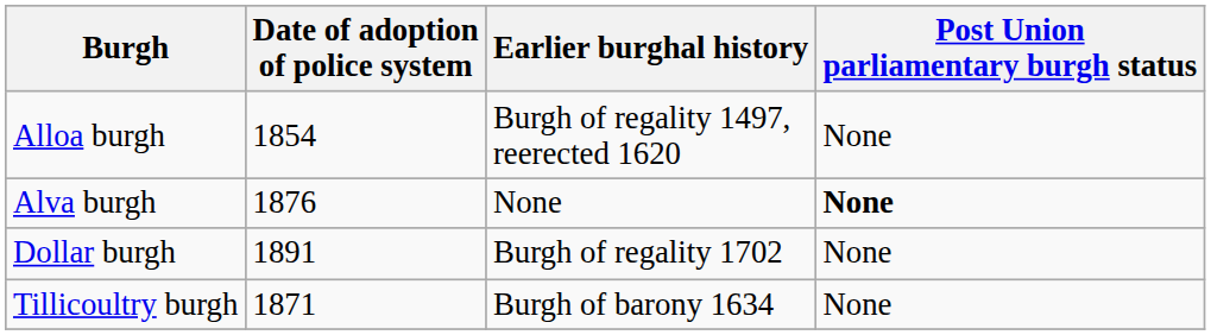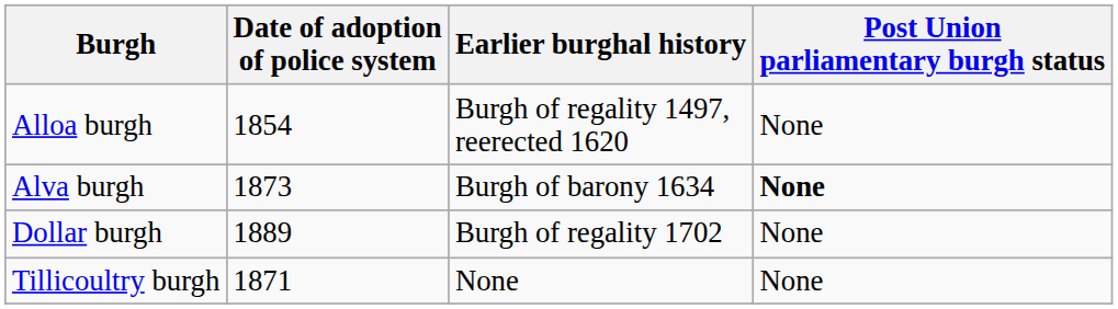Alva burgh | Date of adoption of police system: 1876 -> 1873
Alva burgh | Earlier burghal history: None -> Burgh of barony 1634
Dollar burgh | Date of adoption of police system: 1891 -> 1889
Tillicoultry burgh | Earlier burghal history: Burgh of barony 1634 -> None
